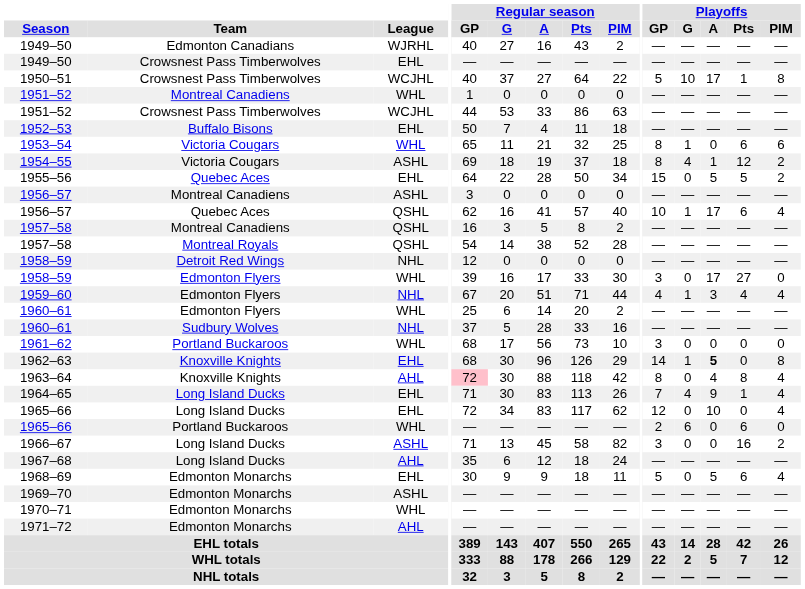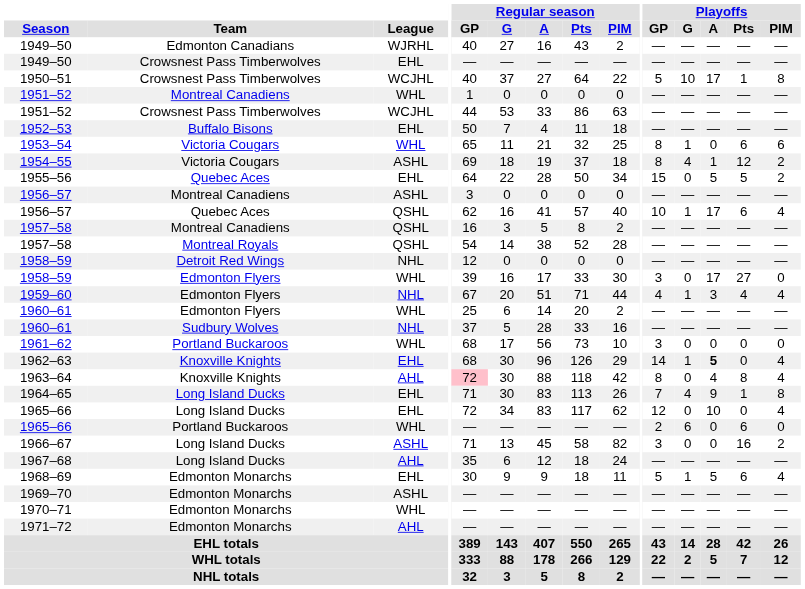1962–63 | Playoffs / PIM: 8 -> 4
1964–65 | Playoffs / PIM: 4 -> 8
1968–69 | Playoffs / G: 0 -> 1
